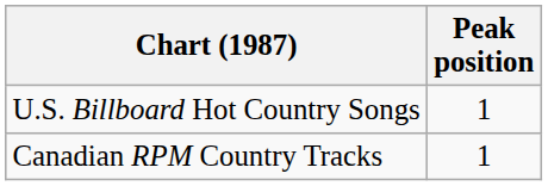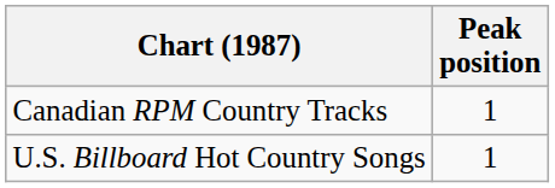rows swapped: U.S. Billboard Hot Country Songs <-> Canadian RPM Country Tracks
